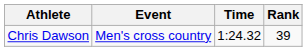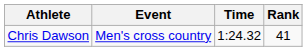Chris Dawson | Rank: 39 -> 41
